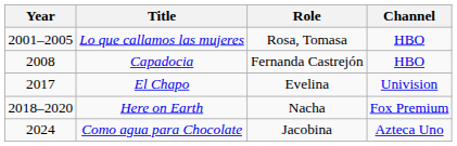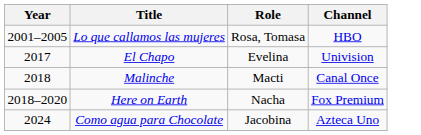- row: 2008 | Capadocia | Fernanda Castrejón | HBO
+ row: 2018 | Malinche | Macti | Canal Once
